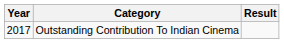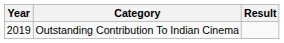Outstanding Contribution To Indian Cinema | Year: 2017 -> 2019
